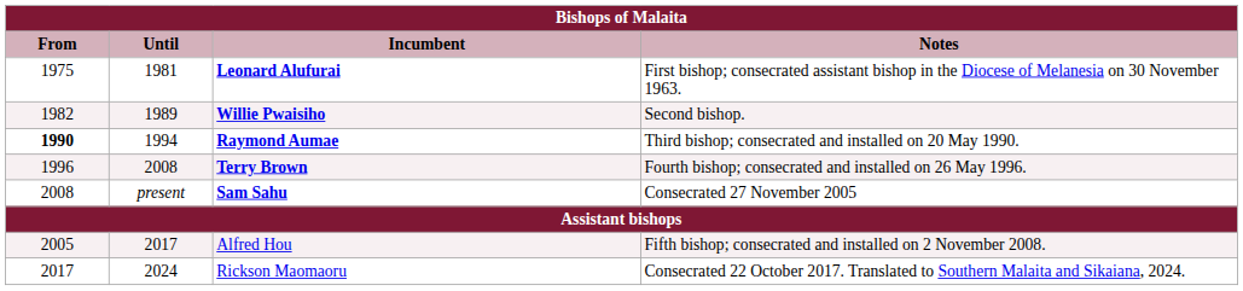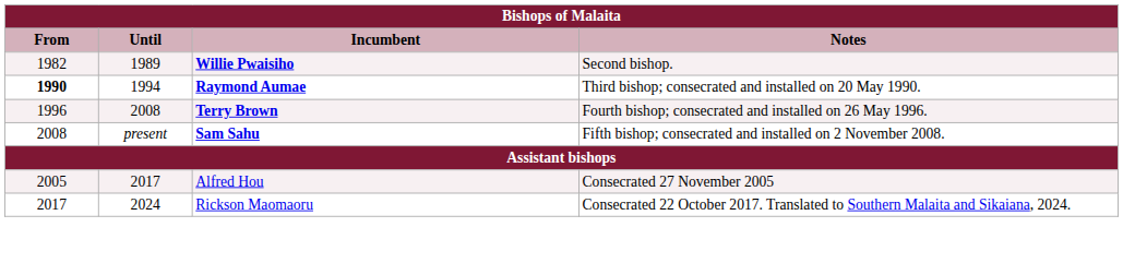- row: 1975 | 1981 | Leonard Alufurai | First bishop; consecrated assistant bishop in the Diocese of Melanesia on 30 November 1963.
Sam Sahu | Notes: Consecrated 27 November 2005 -> Fifth bishop; consecrated and installed on 2 November 2008.
Alfred Hou | Notes: Fifth bishop; consecrated and installed on 2 November 2008. -> Consecrated 27 November 2005
